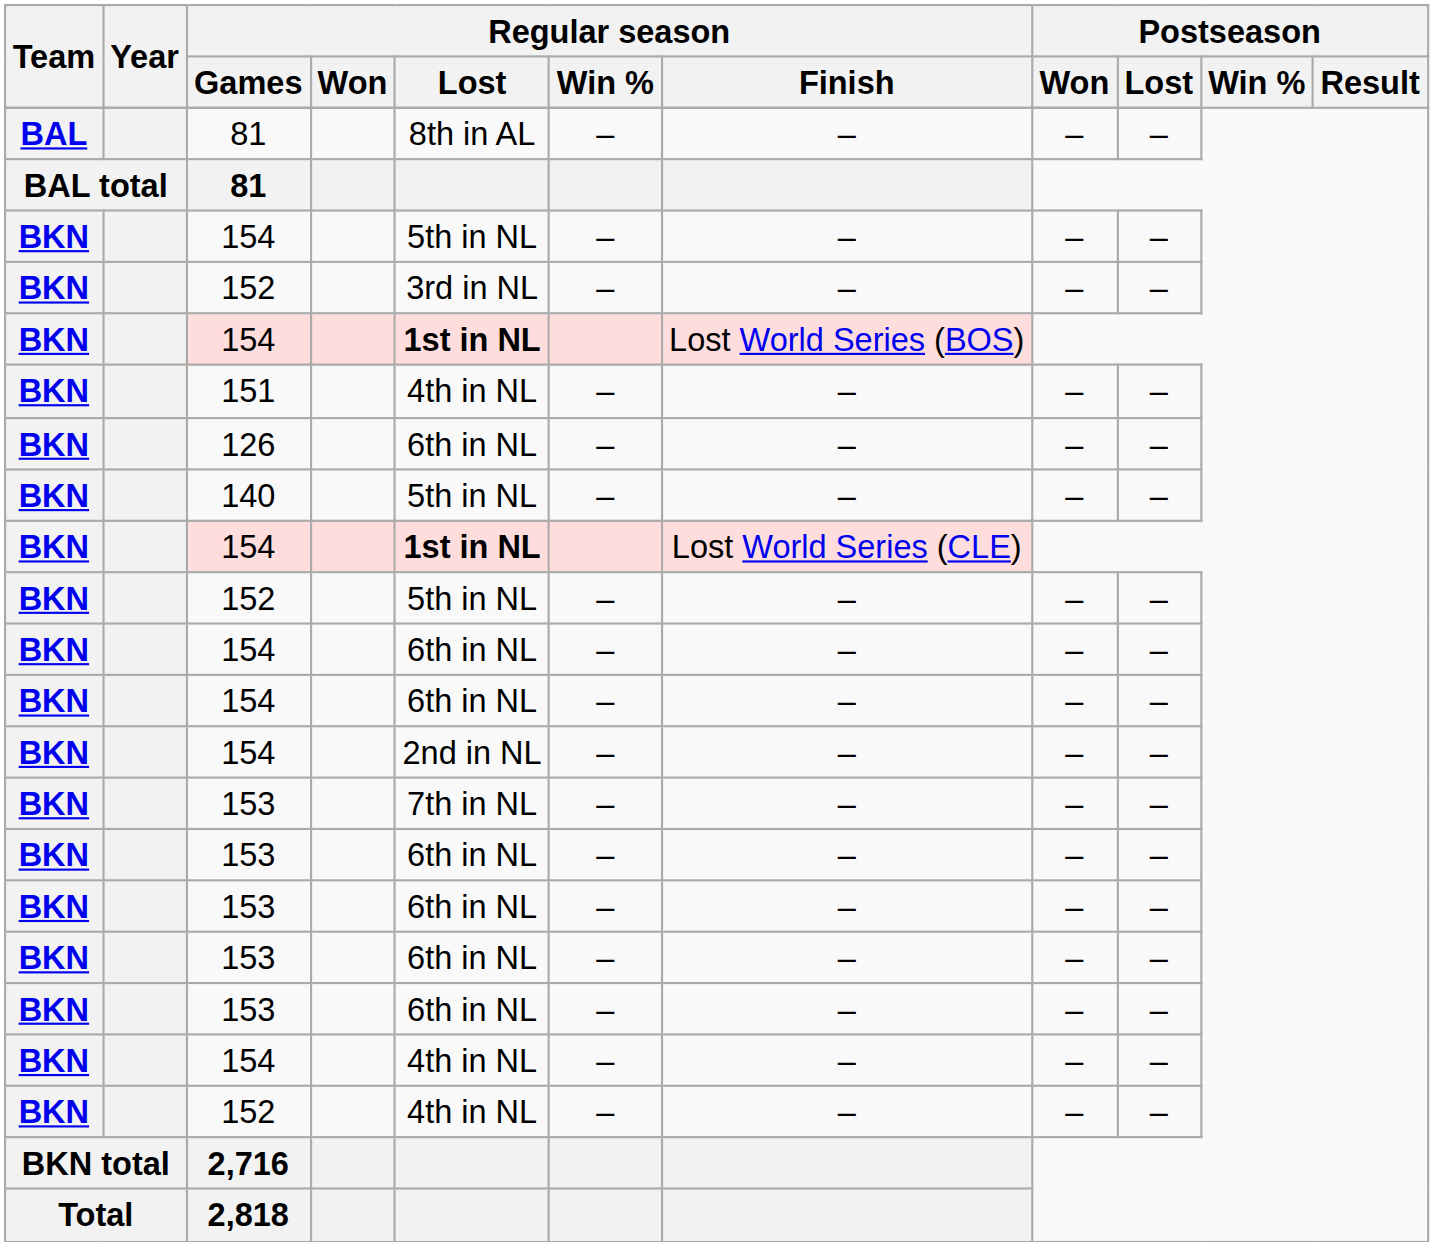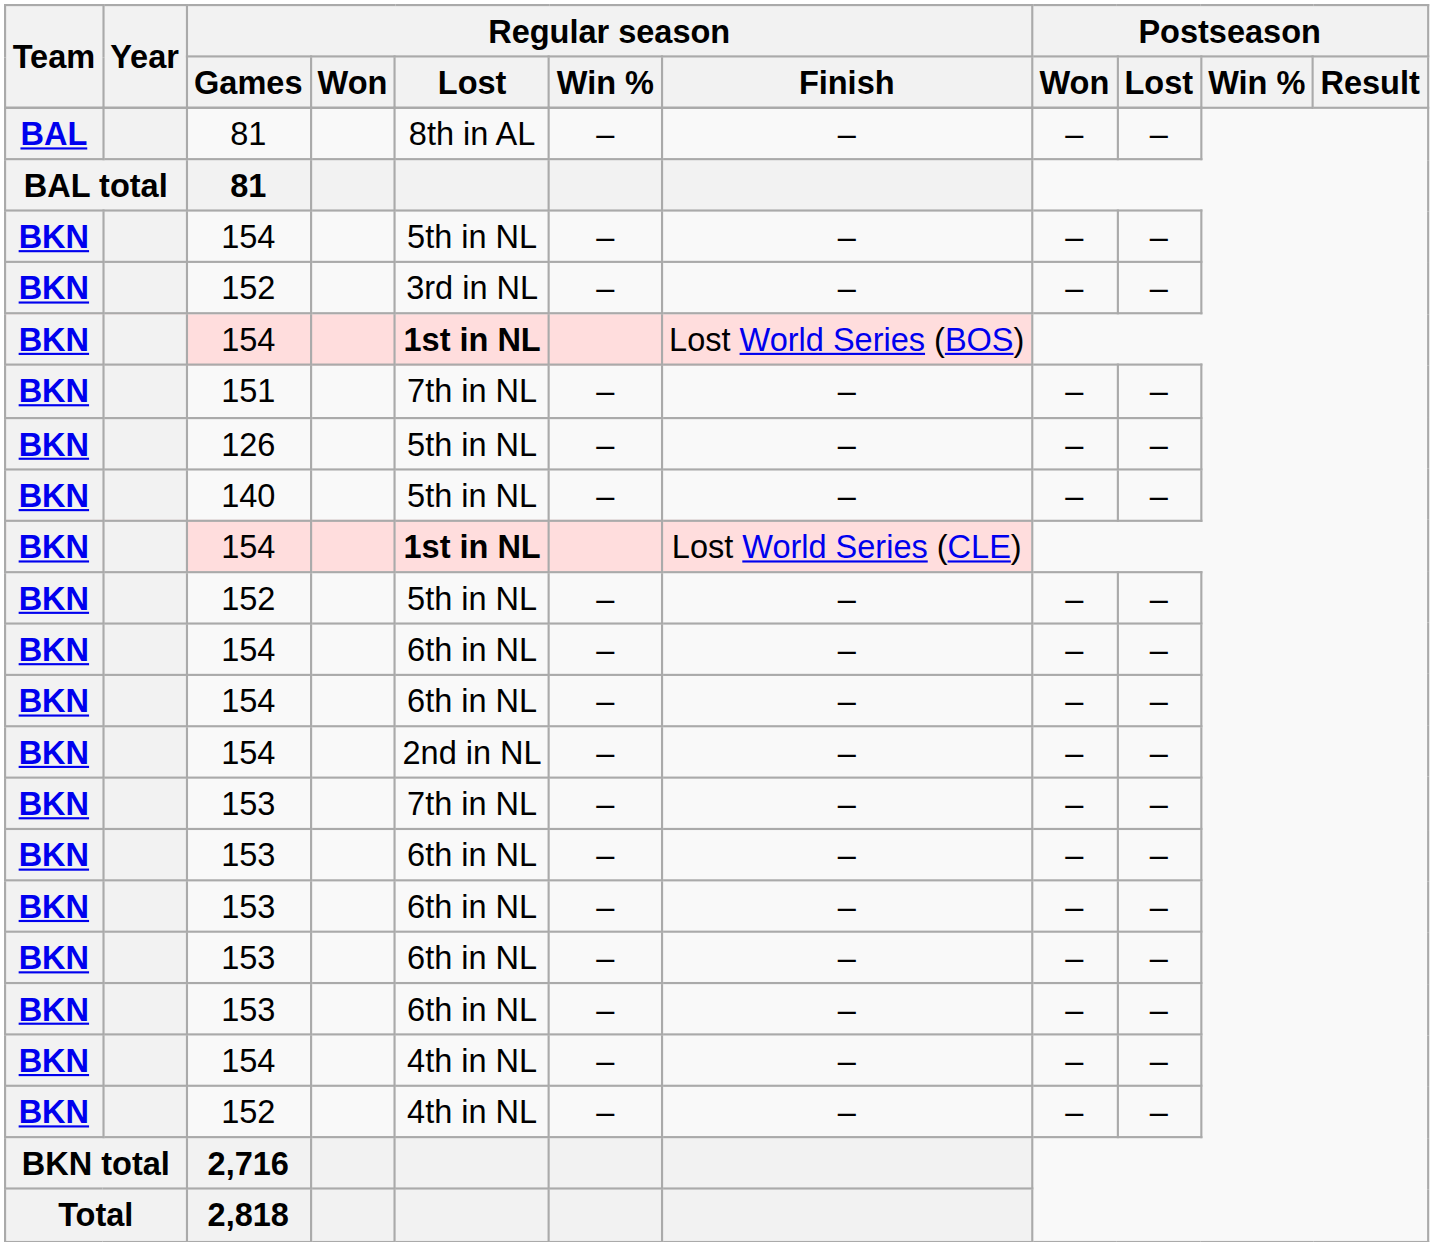151 | Regular season / Lost: 4th in NL -> 7th in NL
126 | Regular season / Lost: 6th in NL -> 5th in NL
